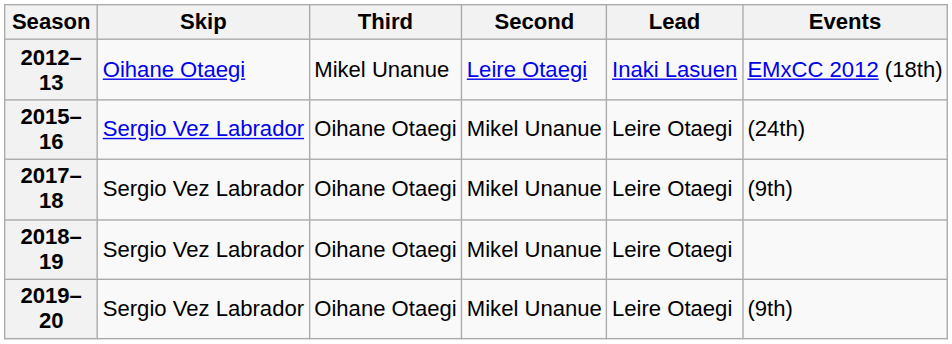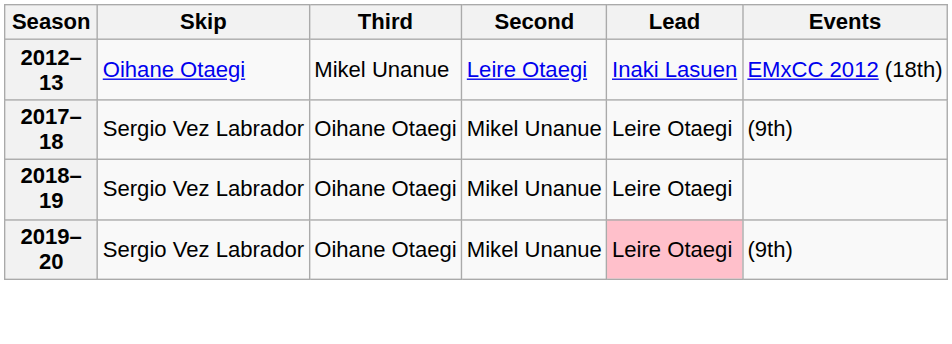- row: 2015–16 | Sergio Vez Labrador | Oihane Otaegi | Mikel Unanue | Leire Otaegi | (24th)
2019–20 | Lead: no background -> pink background
